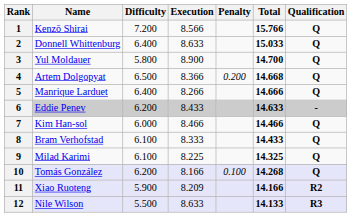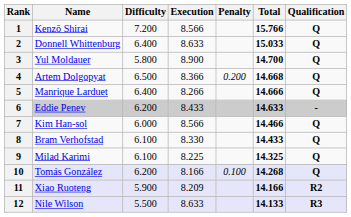7 | Execution: 8.466 -> 8.566
8 | Execution: 8.333 -> 8.330
